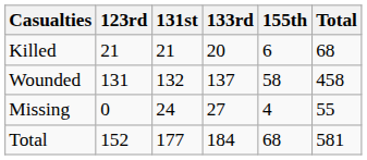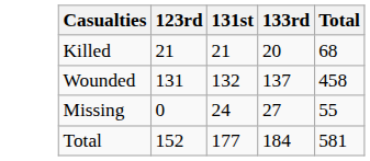- column: 155th | 6 | 58 | 4 | 68
